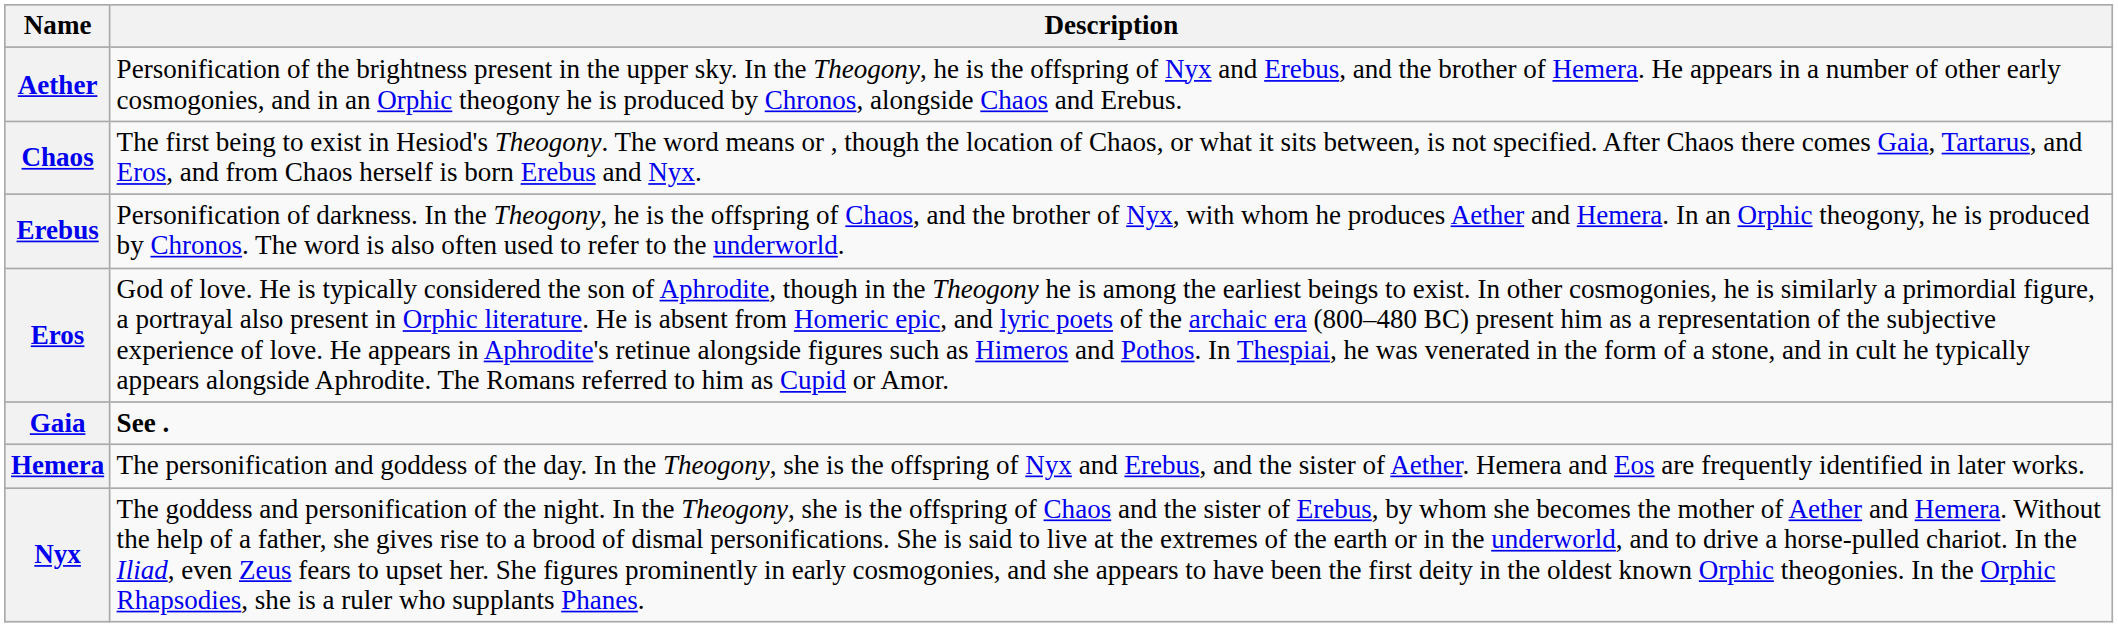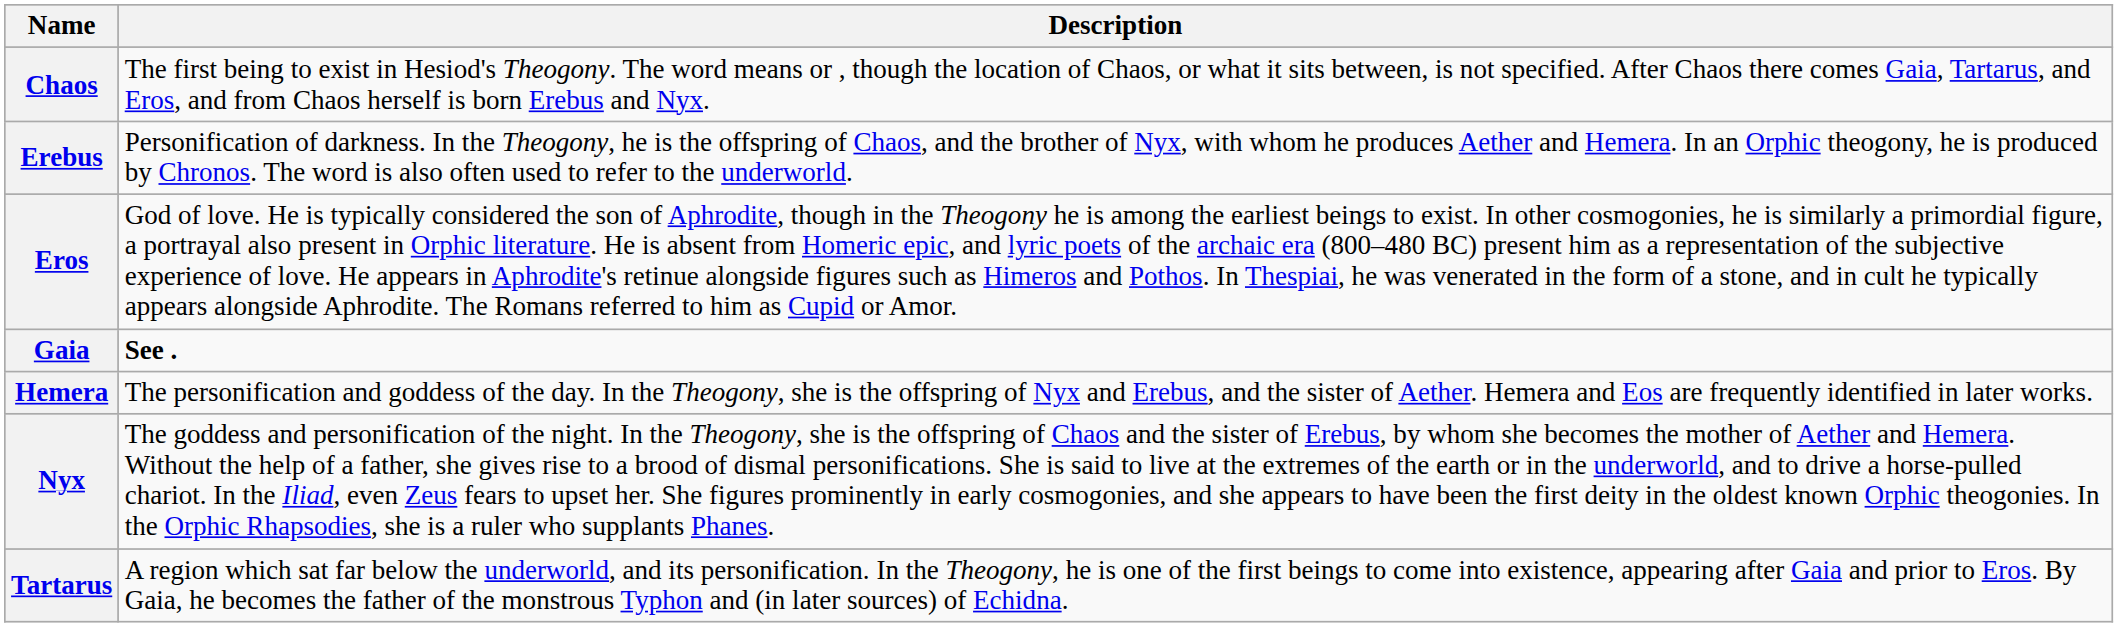- row: Aether | Personification of the brightness present in the upper sky. In the Theogony, he is the offspring of Nyx and Erebus, and the brother of Hemera. He appears in a number of other early cosmogonies, and in an Orphic theogony he is produced by Chronos, alongside Chaos and Erebus.
+ row: Tartarus | A region which sat far below the underworld, and its personification. In the Theogony, he is one of the first beings to come into existence, appearing after Gaia and prior to Eros. By Gaia, he becomes the father of the monstrous Typhon and (in later sources) of Echidna.
